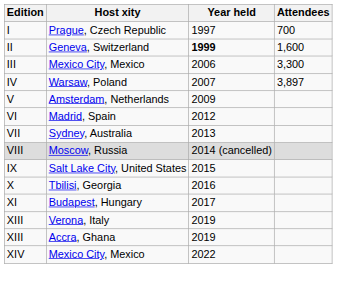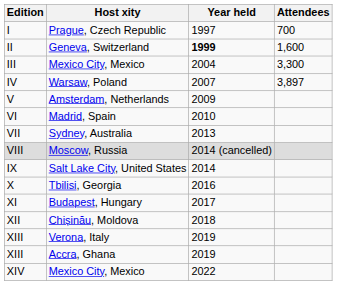III | Year held: 2006 -> 2004
VI | Year held: 2012 -> 2010
IX | Year held: 2015 -> 2014
+ row: XII | Chișinău, Moldova | 2018
